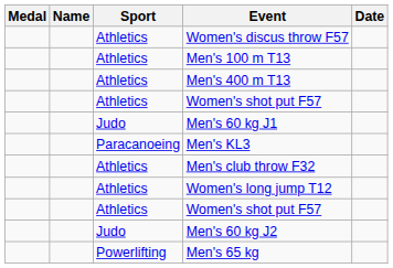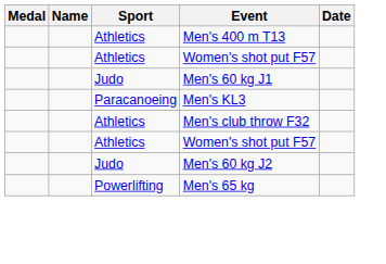- row: Athletics | Women's discus throw F57
- row: Athletics | Men's 100 m T13
- row: Athletics | Women's long jump T12
